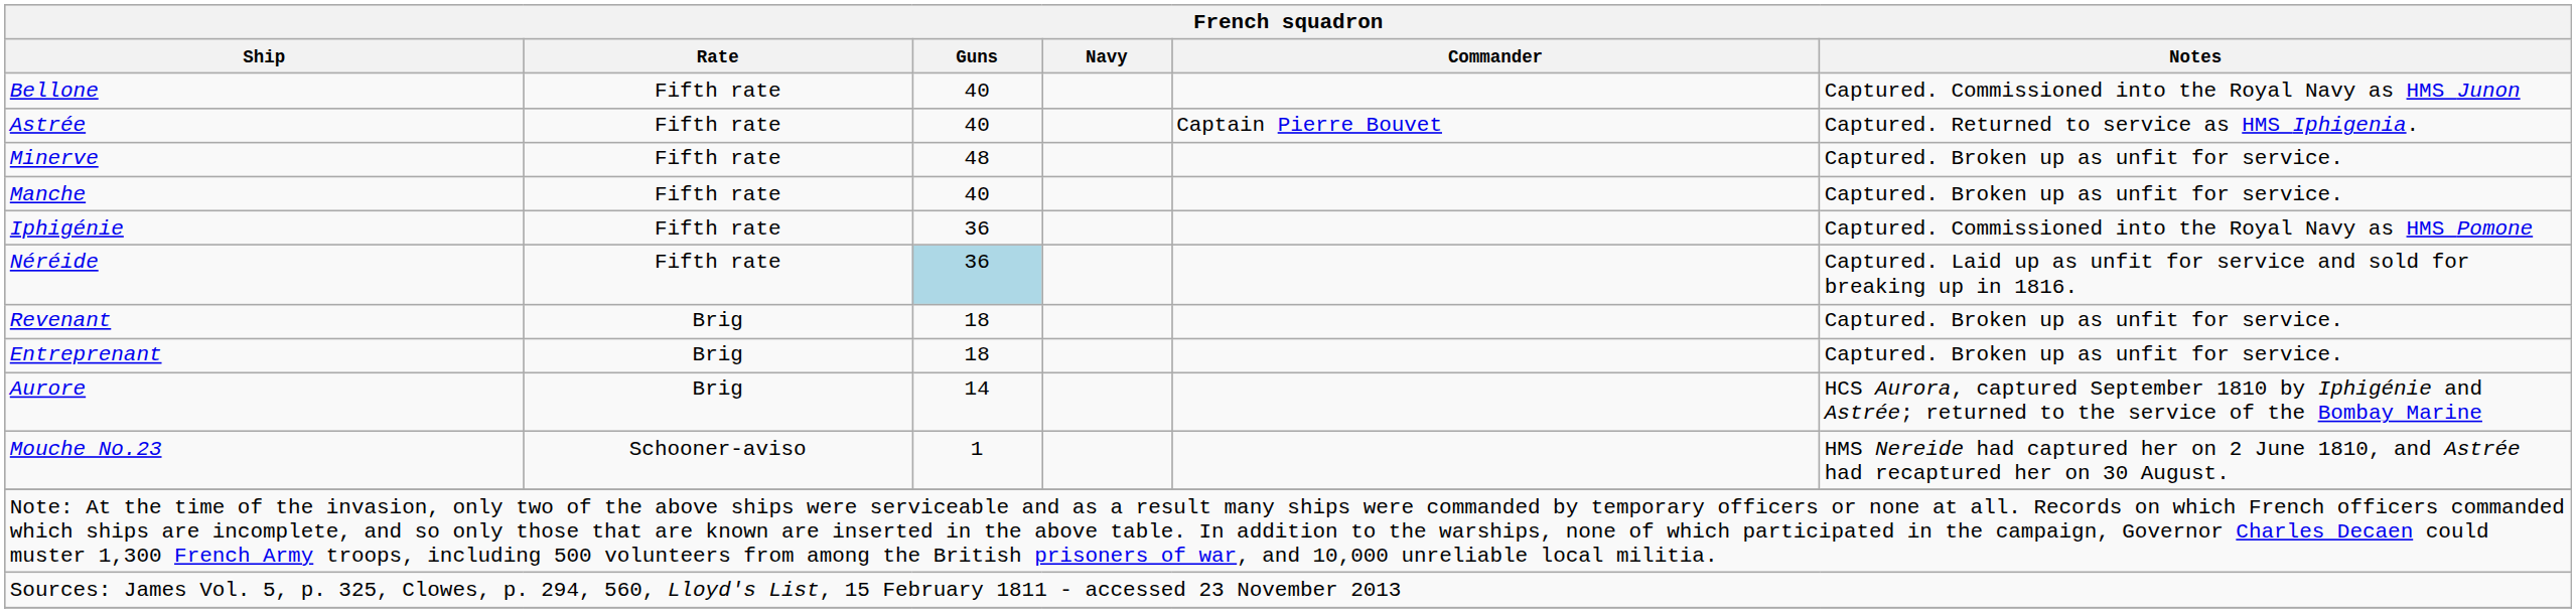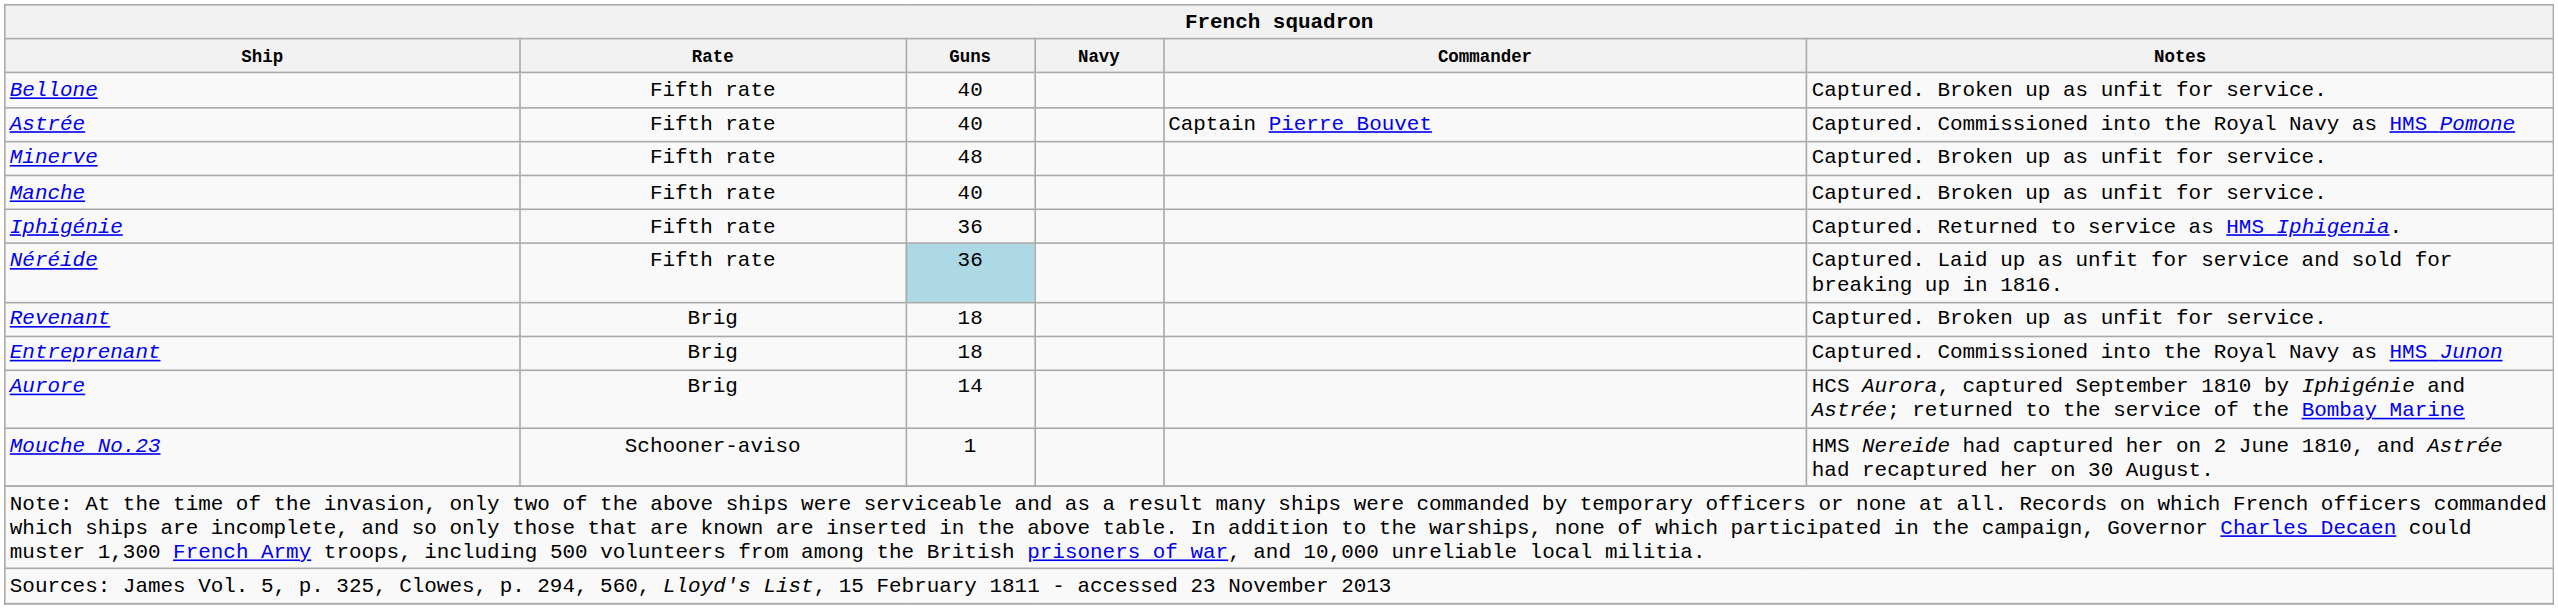Bellone | Notes: Captured. Commissioned into the Royal Navy as HMS Junon -> Captured. Broken up as unfit for service.
Astrée | Notes: Captured. Returned to service as HMS Iphigenia. -> Captured. Commissioned into the Royal Navy as HMS Pomone
Iphigénie | Notes: Captured. Commissioned into the Royal Navy as HMS Pomone -> Captured. Returned to service as HMS Iphigenia.
Entreprenant | Notes: Captured. Broken up as unfit for service. -> Captured. Commissioned into the Royal Navy as HMS Junon
